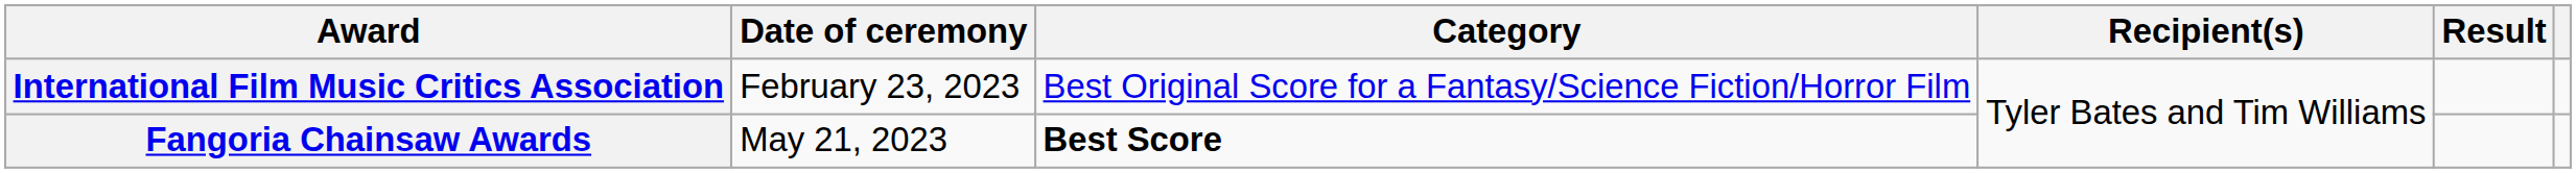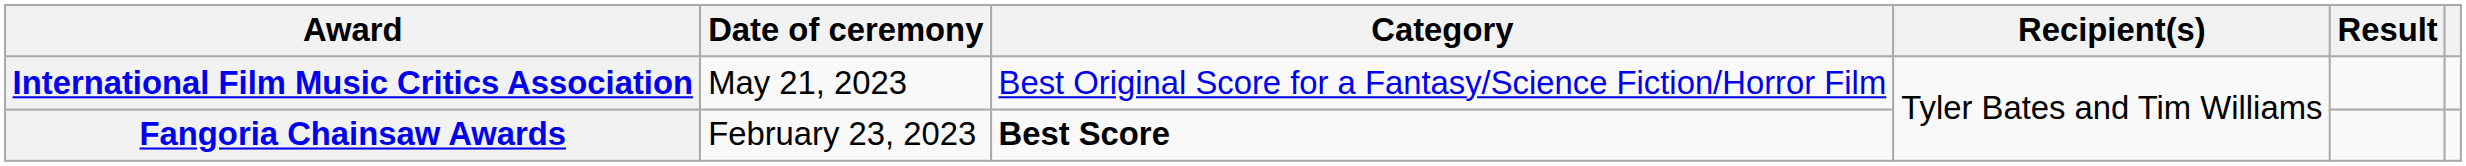International Film Music Critics Association | Date of ceremony: February 23, 2023 -> May 21, 2023
Fangoria Chainsaw Awards | Date of ceremony: May 21, 2023 -> February 23, 2023
